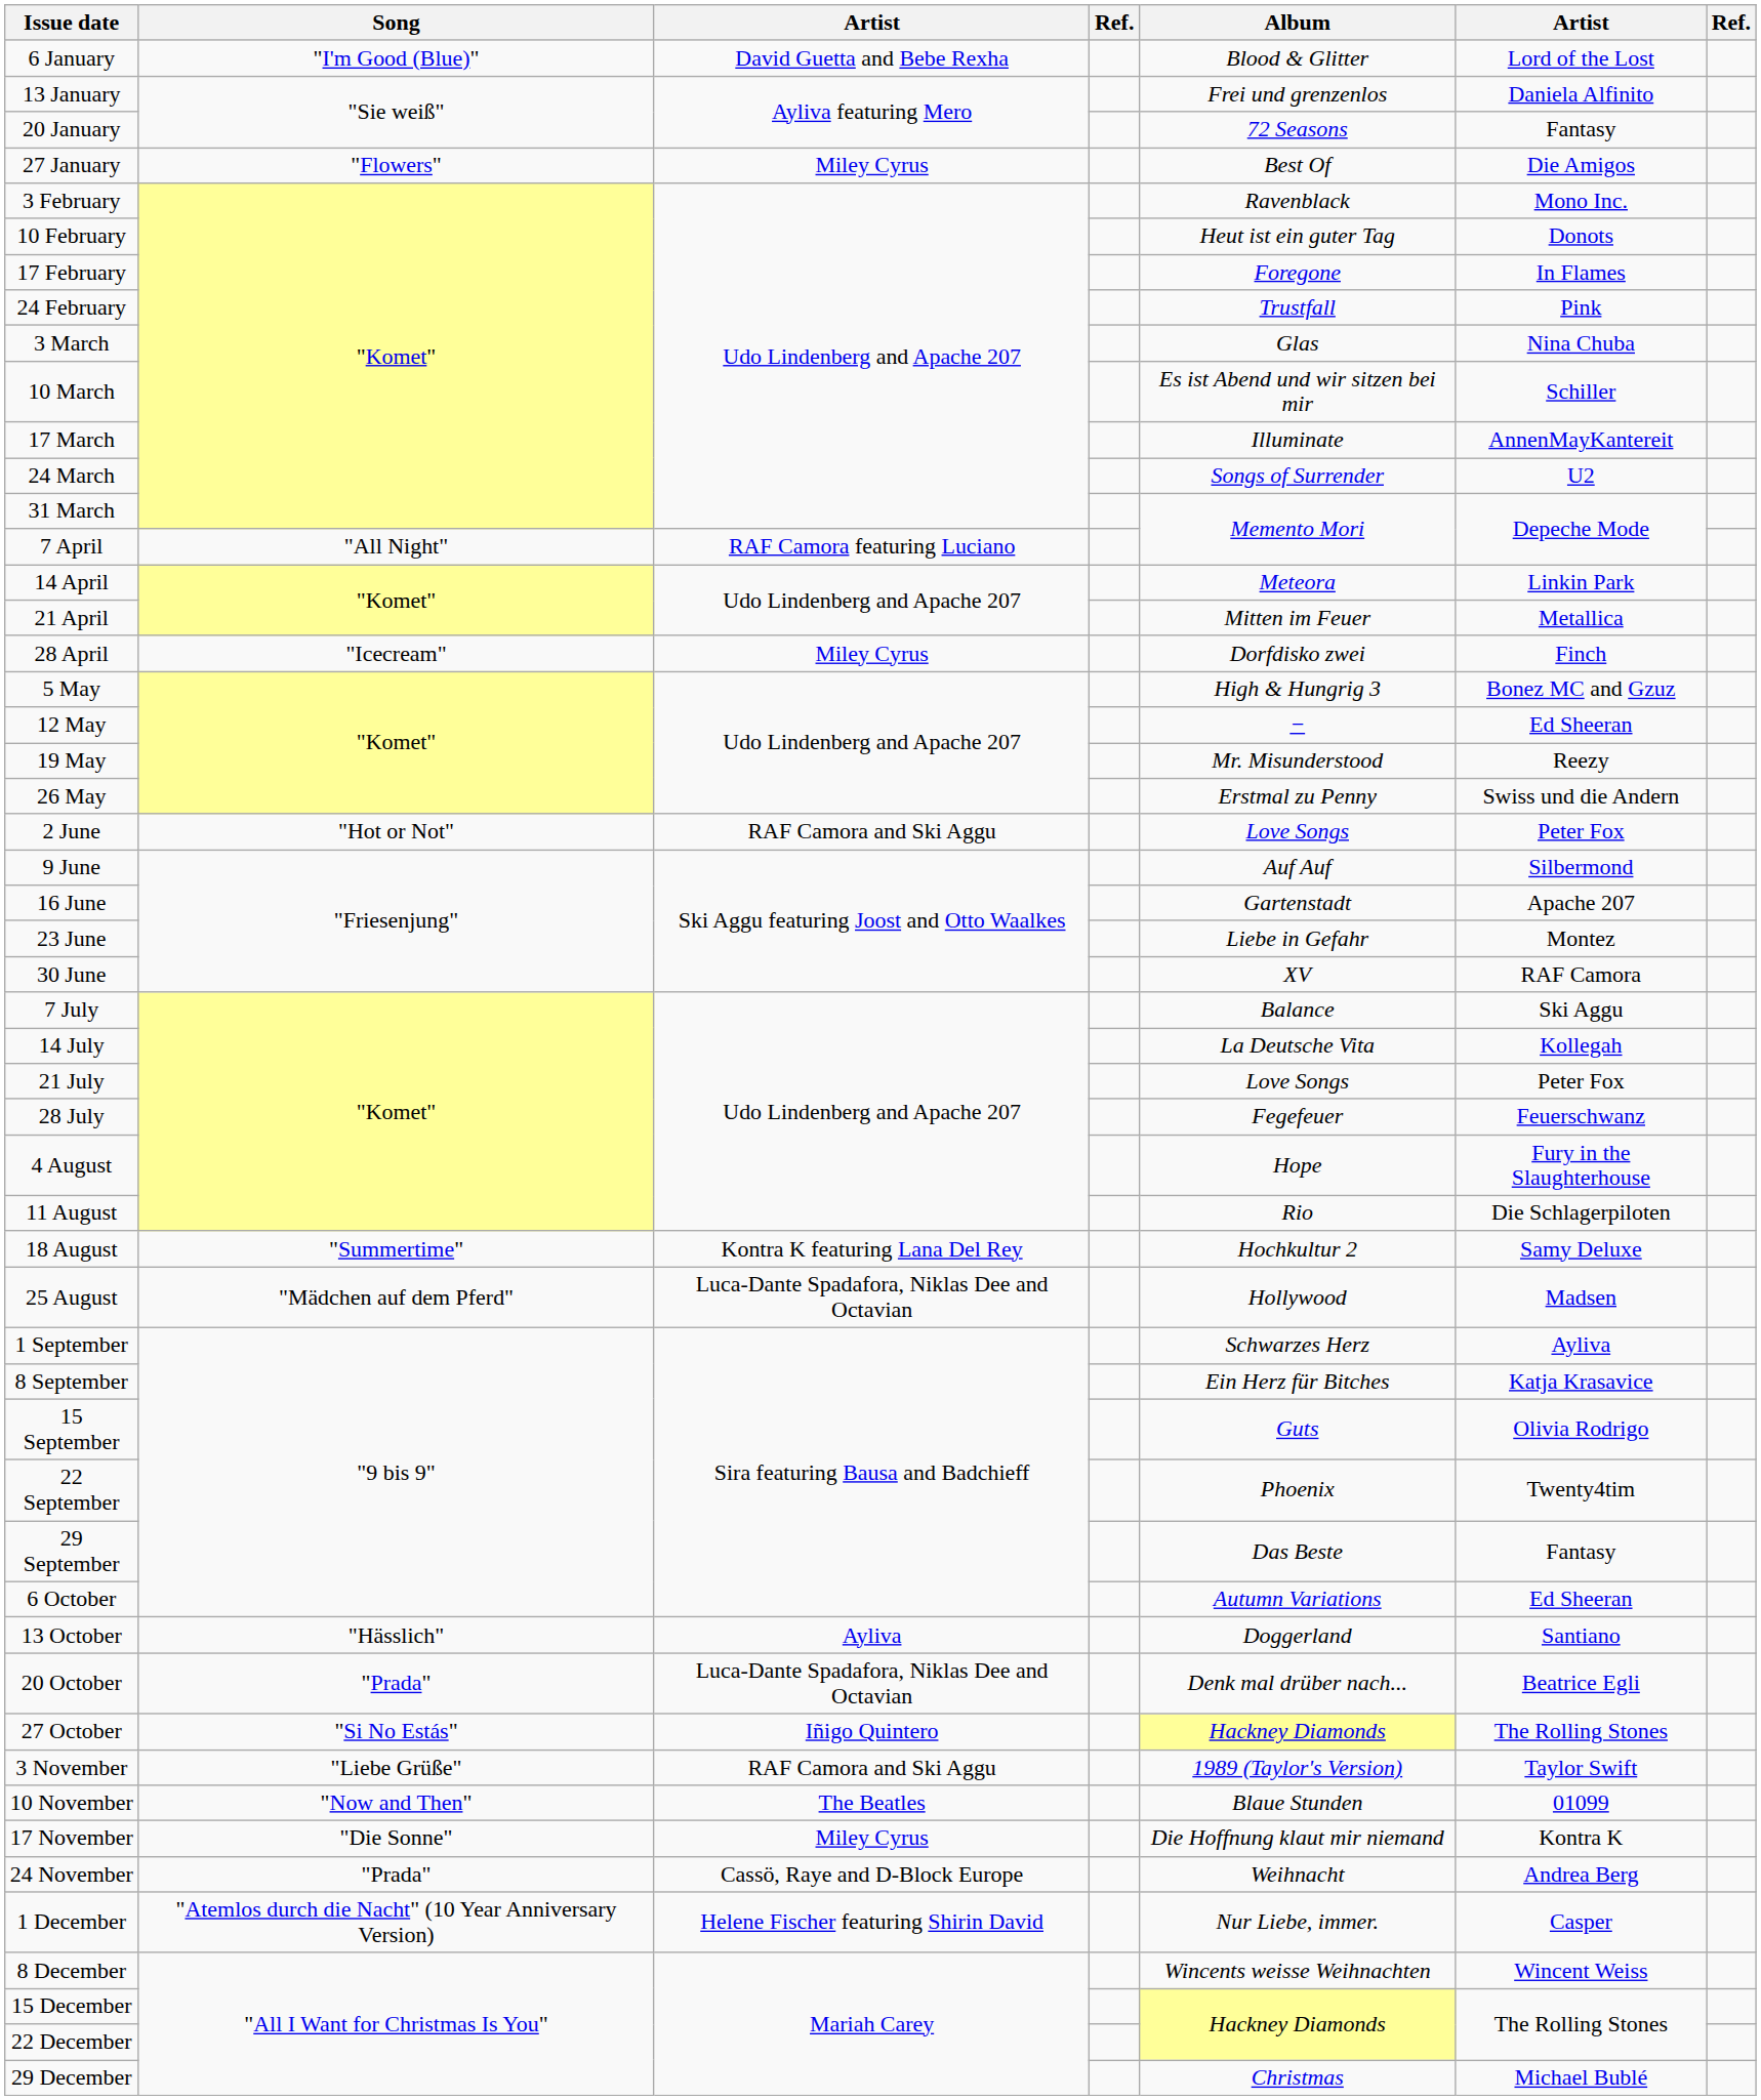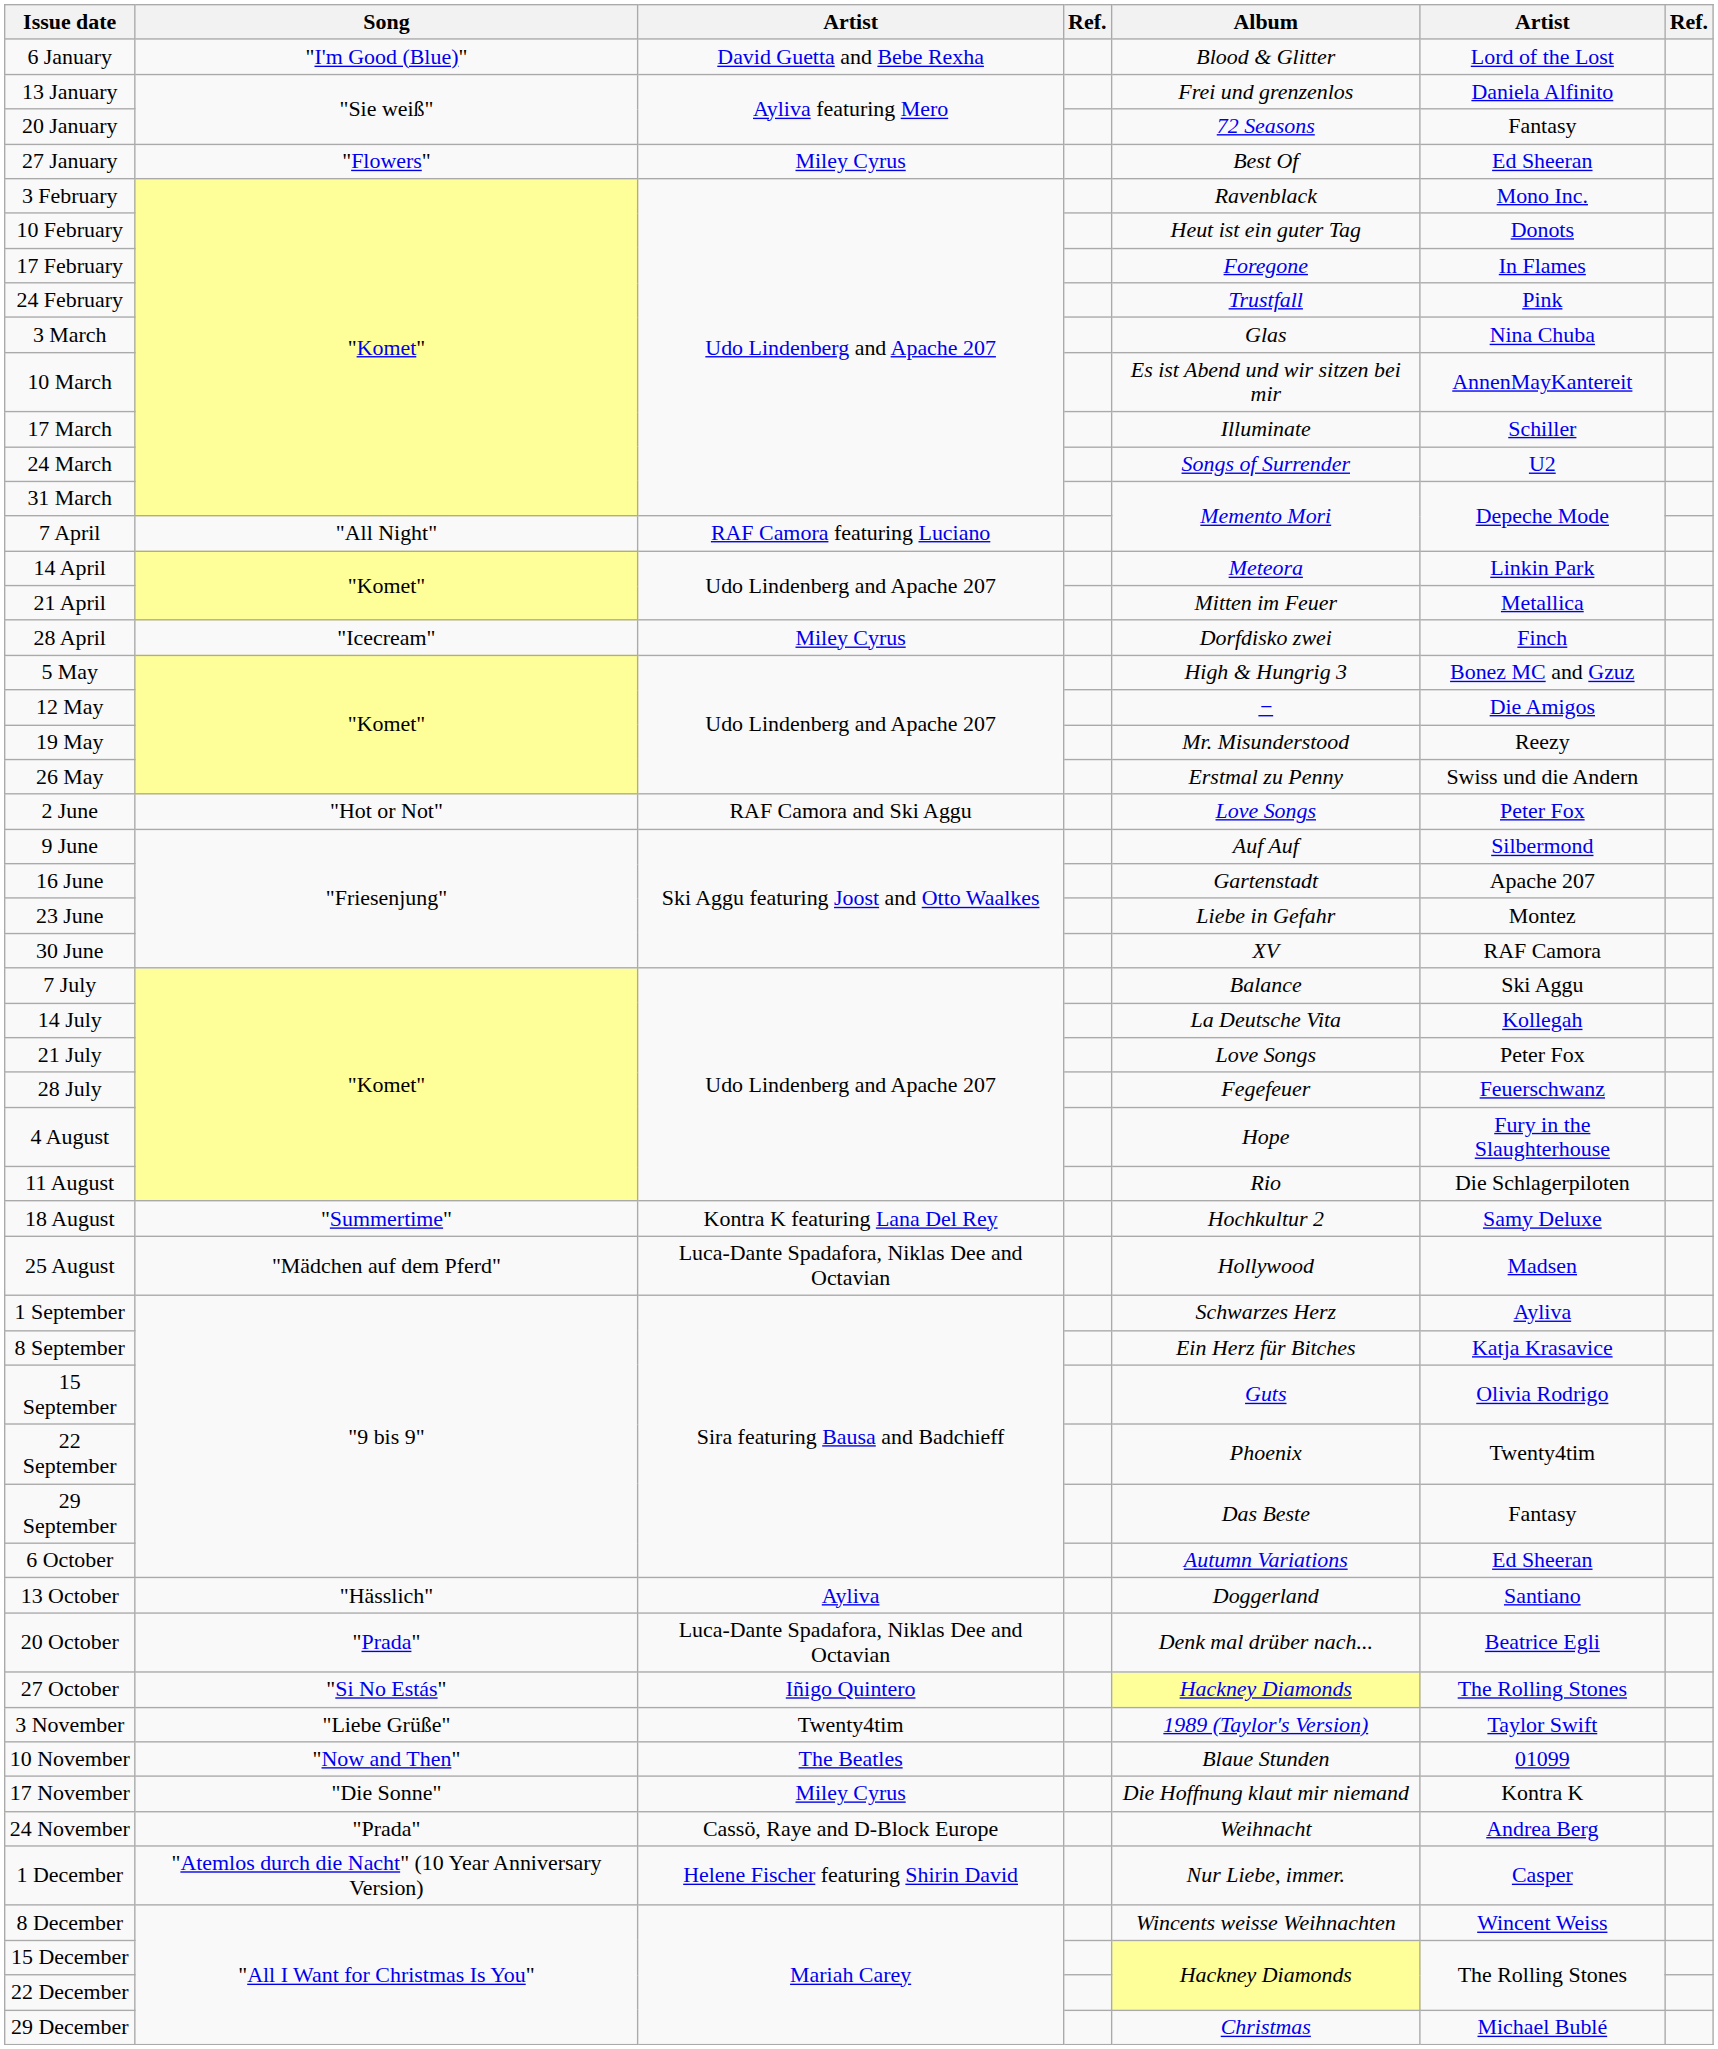27 January | column 6: Die Amigos -> Ed Sheeran
10 March | column 6: Schiller -> AnnenMayKantereit
17 March | column 6: AnnenMayKantereit -> Schiller
12 May | column 6: Ed Sheeran -> Die Amigos
3 November | column 3: RAF Camora and Ski Aggu -> Twenty4tim
